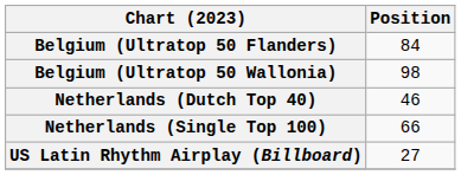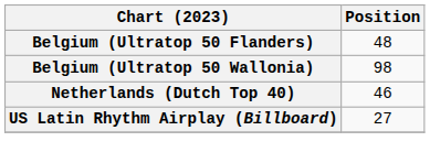Belgium (Ultratop 50 Flanders) | Position: 84 -> 48
- row: Netherlands (Single Top 100) | 66
